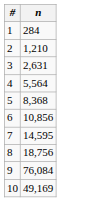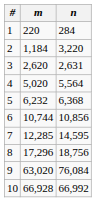+ column: m | 220 | 1,184 | 2,620 | 5,020 | 6,232 | 10,744 | 12,285 | 17,296 | 63,020 | 66,928
2 | n: 1,210 -> 3,220
5 | n: 8,368 -> 6,368
10 | n: 49,169 -> 66,992
